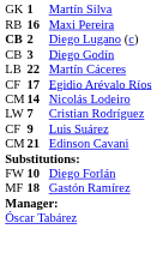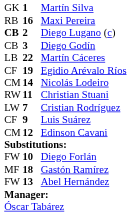Egidio Arévalo Ríos | column 2: 17 -> 19
+ row: RW | 11 | Christian Stuani
Edinson Cavani | column 2: 21 -> 12
+ row: FW | 13 | Abel Hernández
